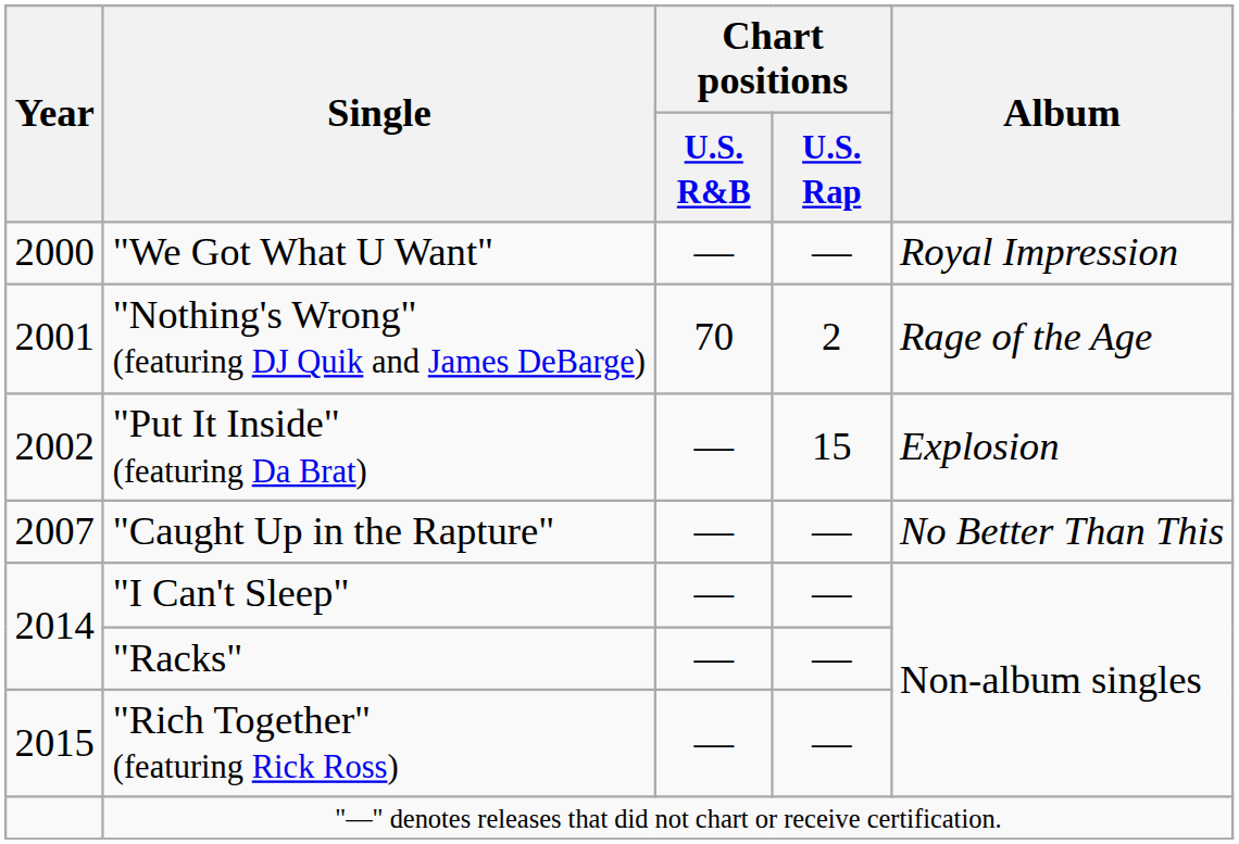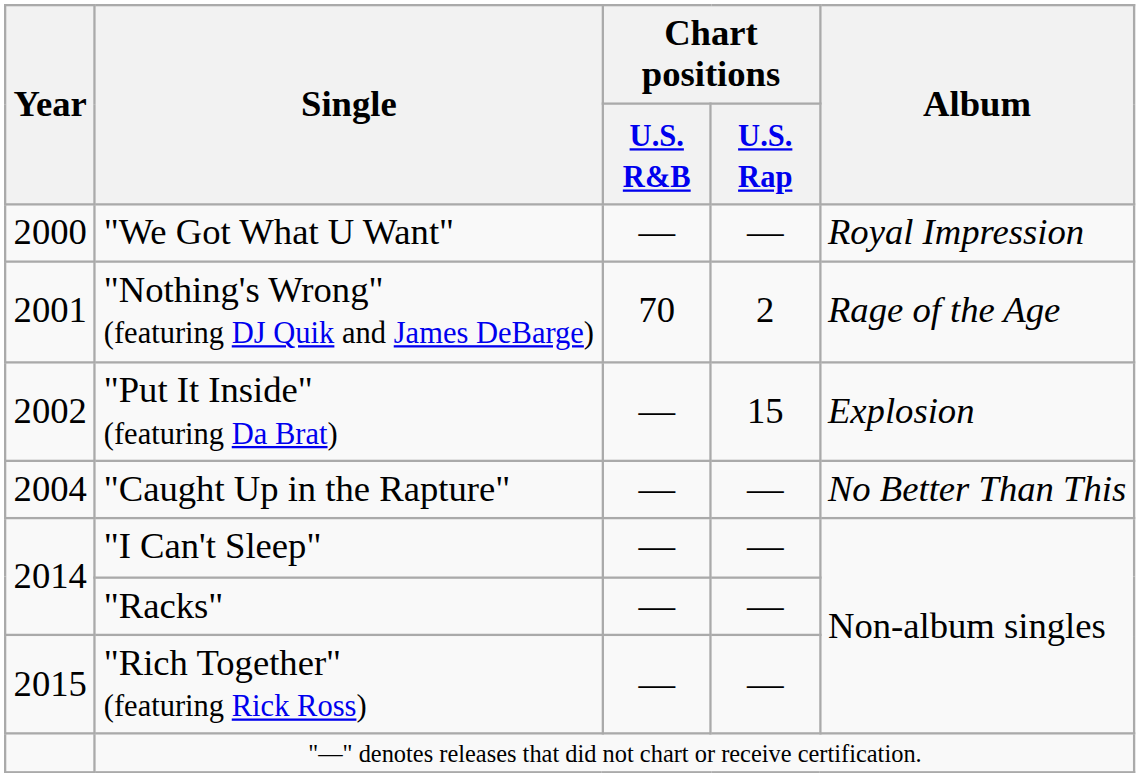"Caught Up in the Rapture" | Year: 2007 -> 2004
